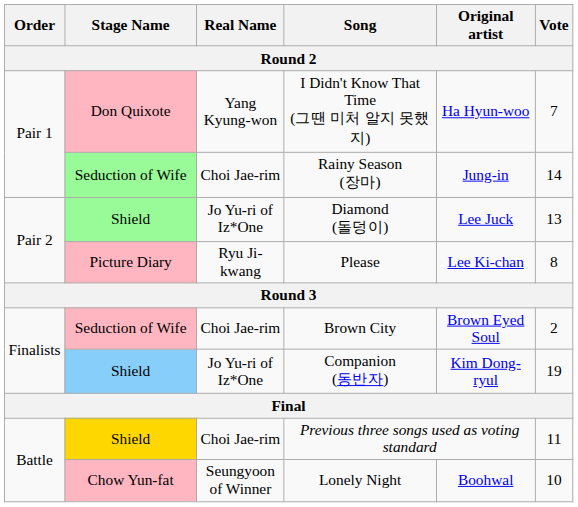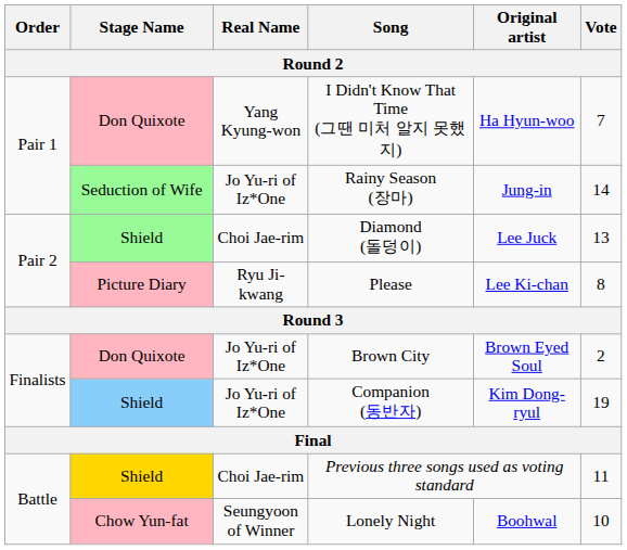Rainy Season (장마) | Real Name: Choi Jae-rim -> Jo Yu-ri of Iz*One
Diamond (돌덩이) | Real Name: Jo Yu-ri of Iz*One -> Choi Jae-rim
Brown City | Stage Name: Seduction of Wife -> Don Quixote
Brown City | Real Name: Choi Jae-rim -> Jo Yu-ri of Iz*One
